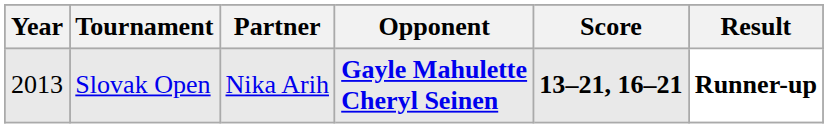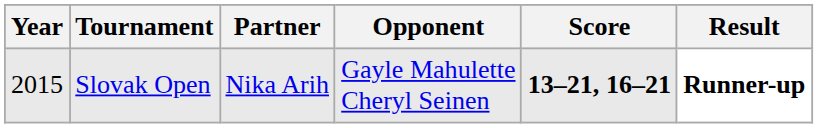Slovak Open | Year: 2013 -> 2015
Slovak Open | Opponent: bold -> normal
